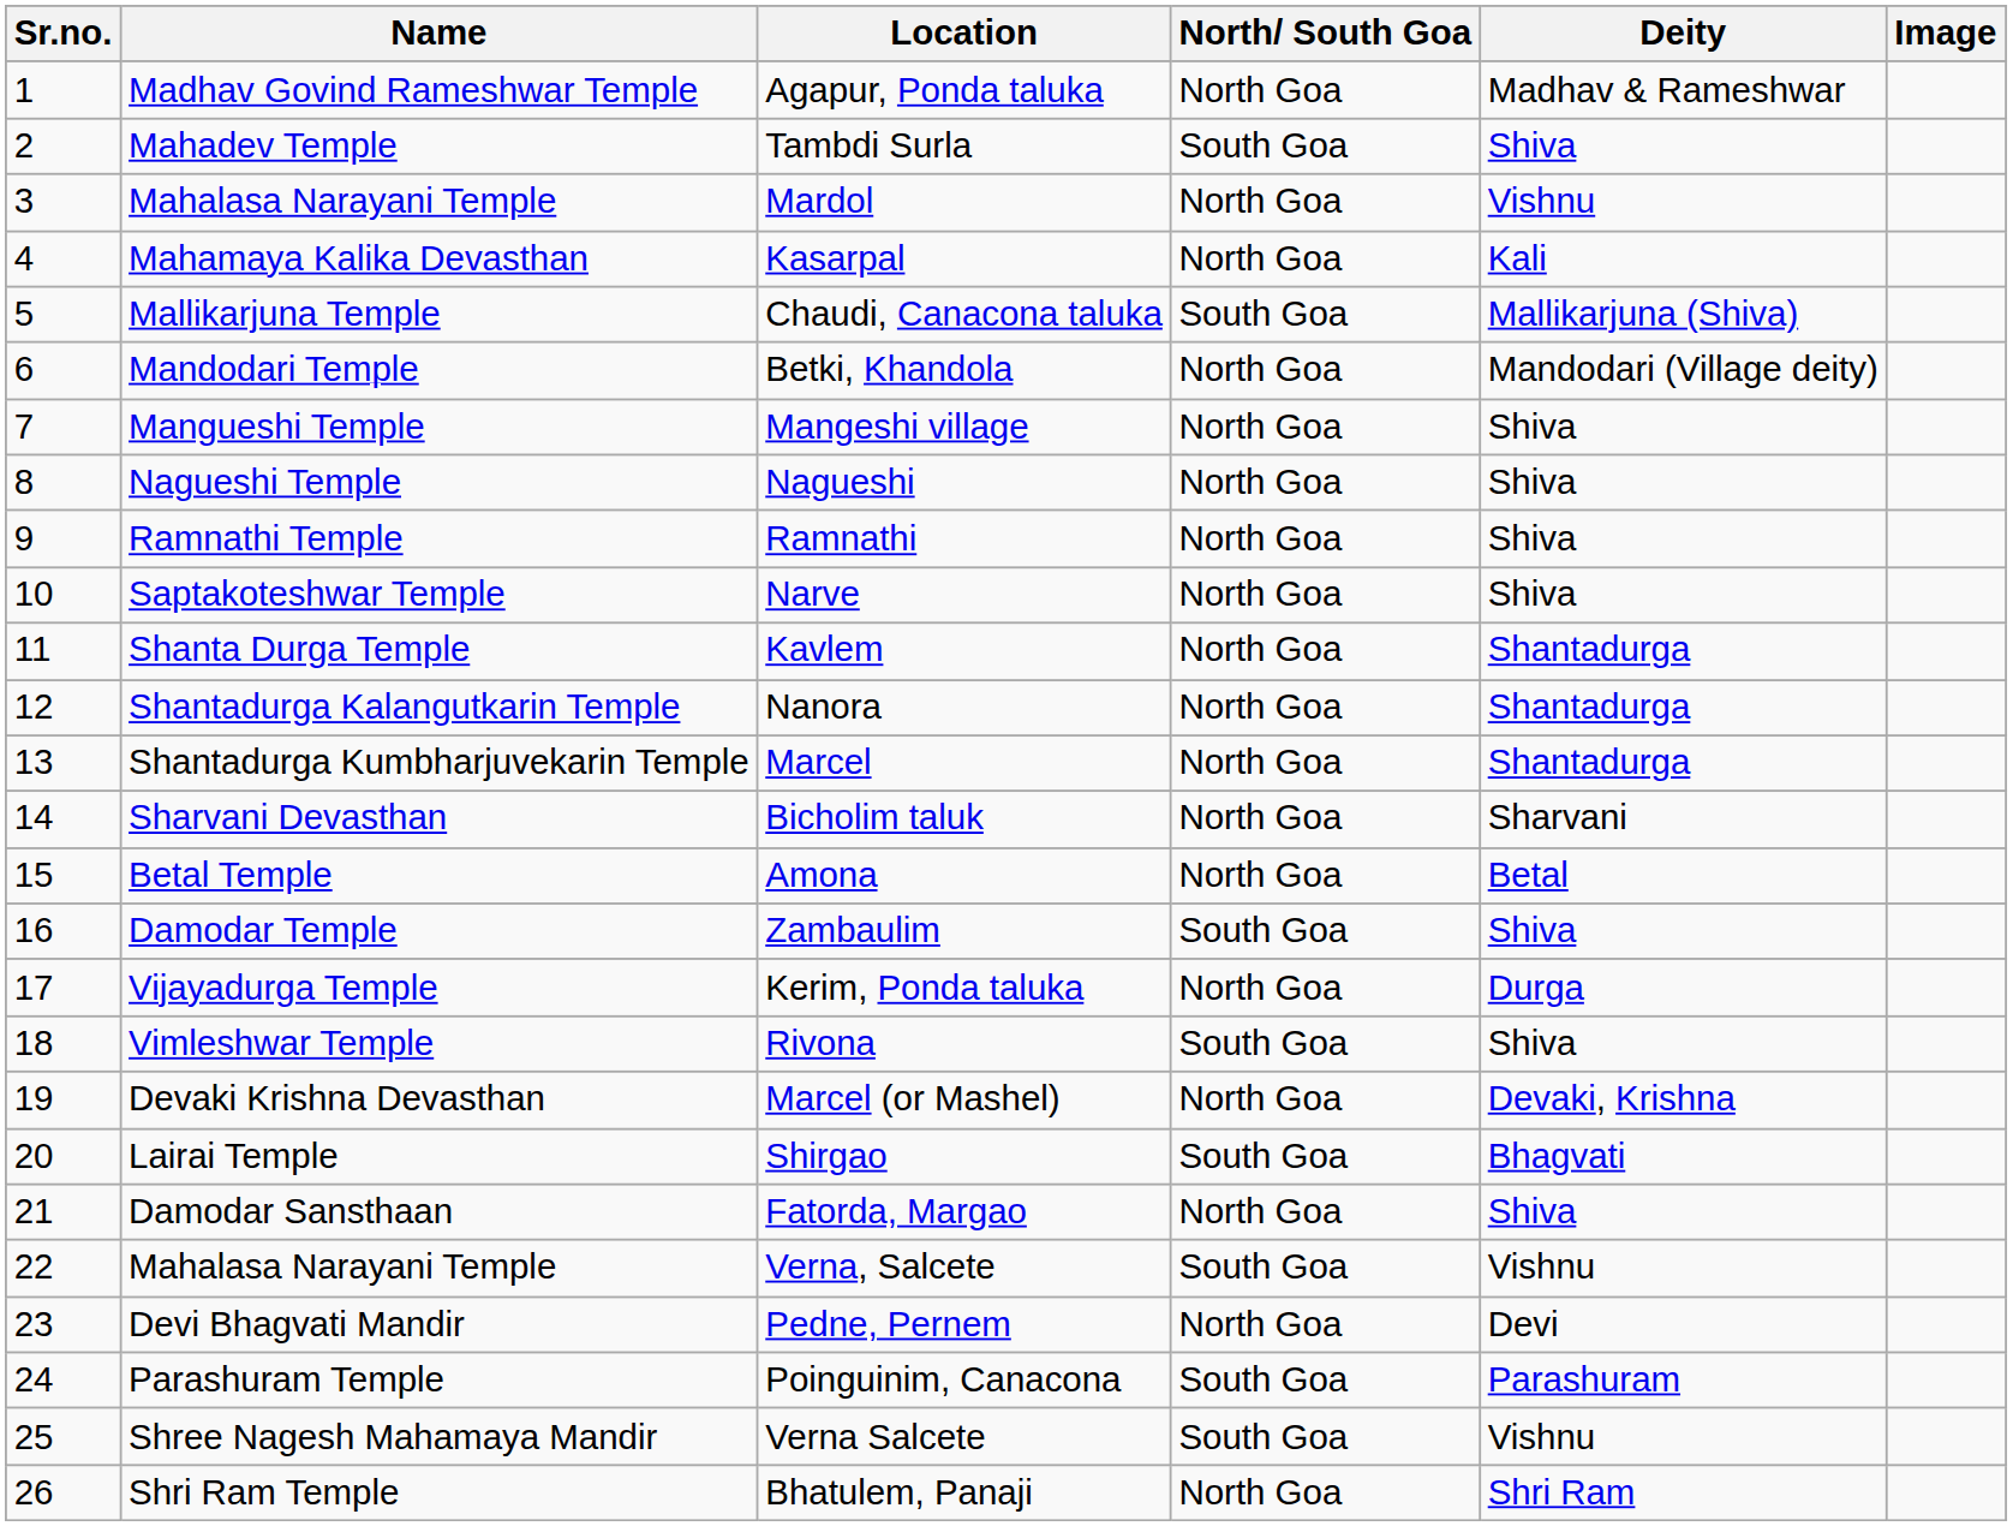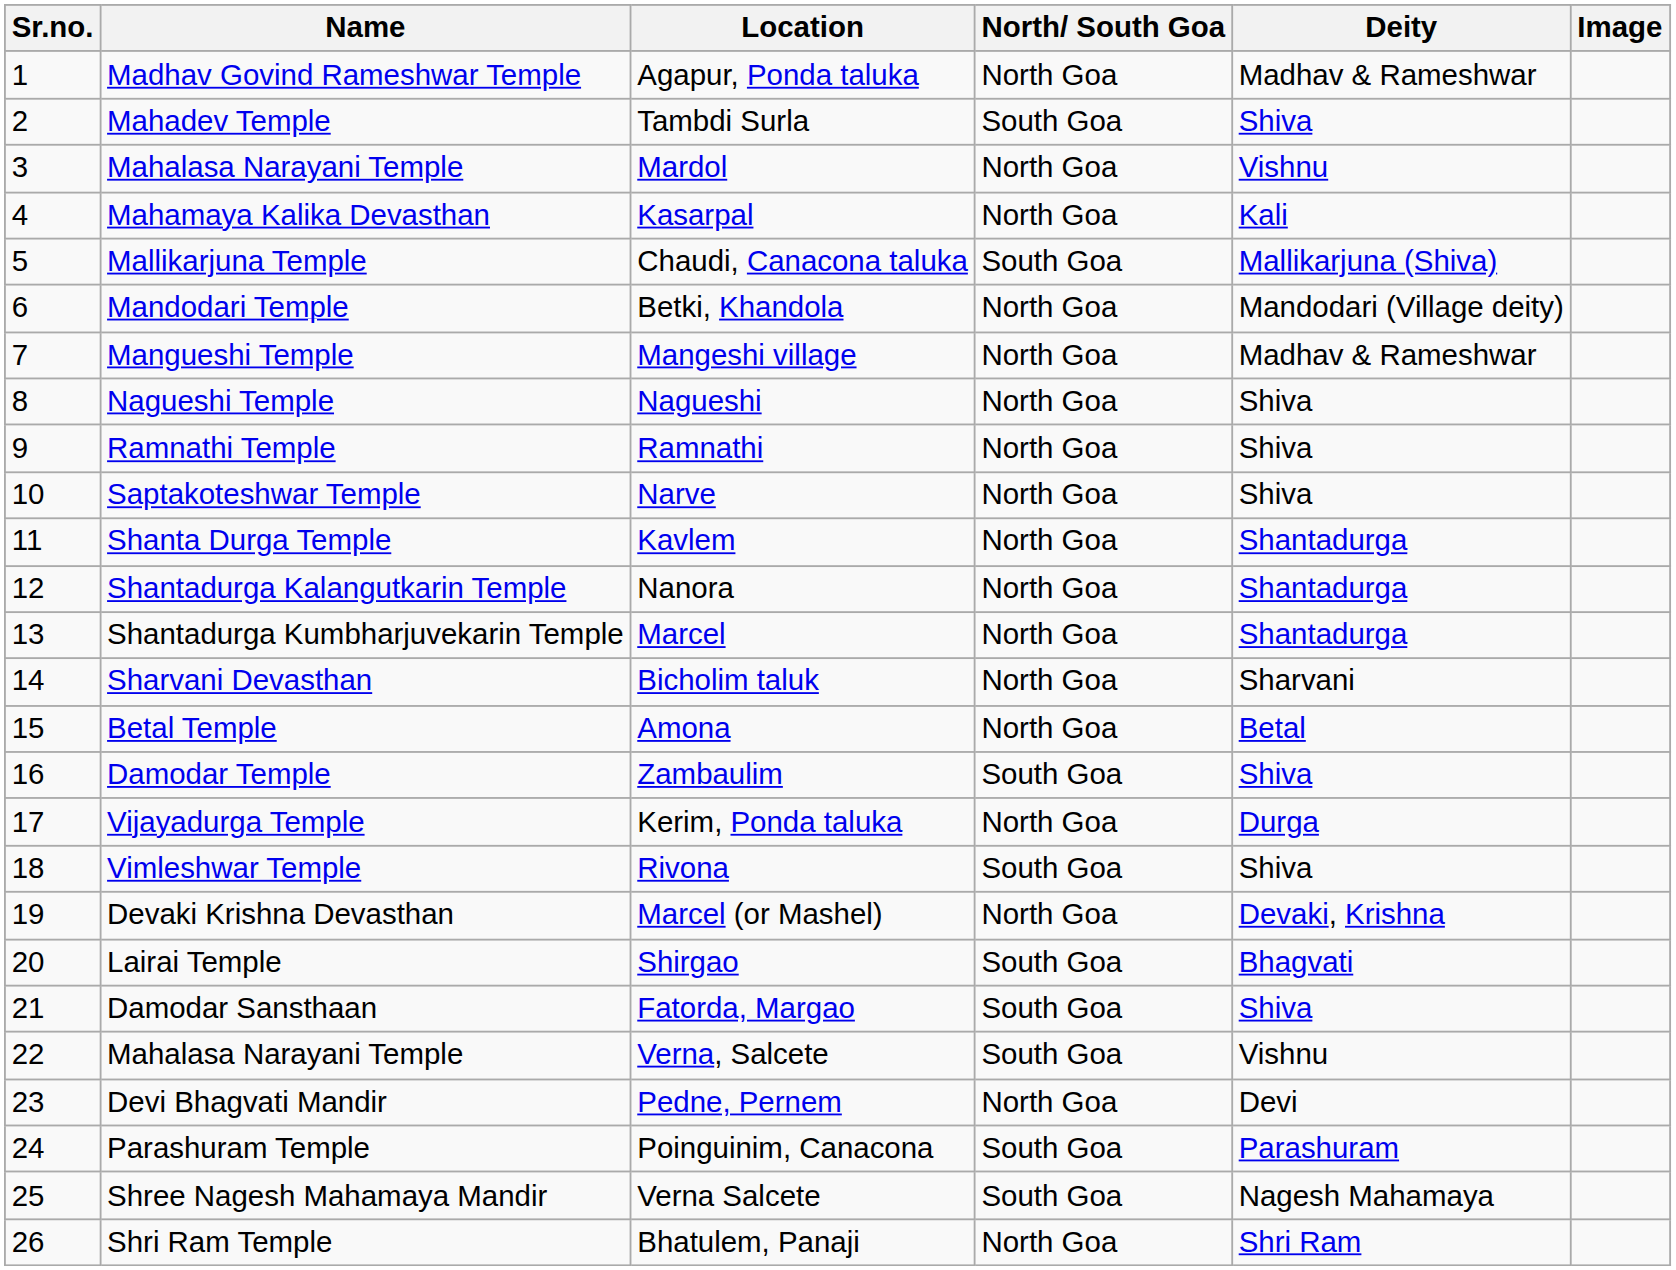Mangeshi village | Deity: Shiva -> Madhav & Rameshwar
Fatorda, Margao | North/ South Goa: North Goa -> South Goa
Verna Salcete | Deity: Vishnu -> Nagesh Mahamaya
